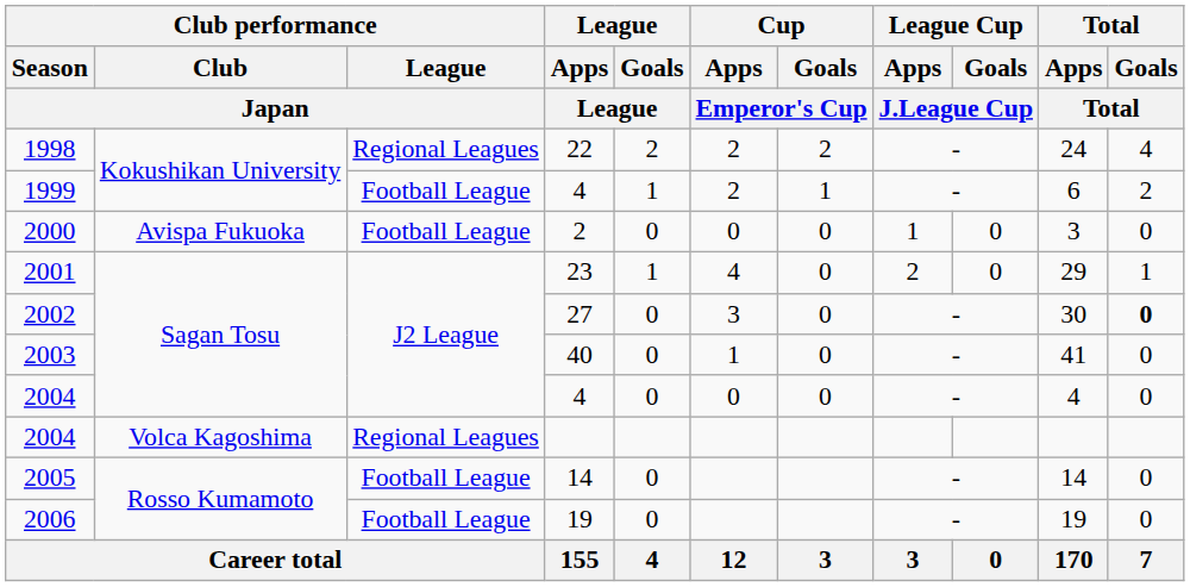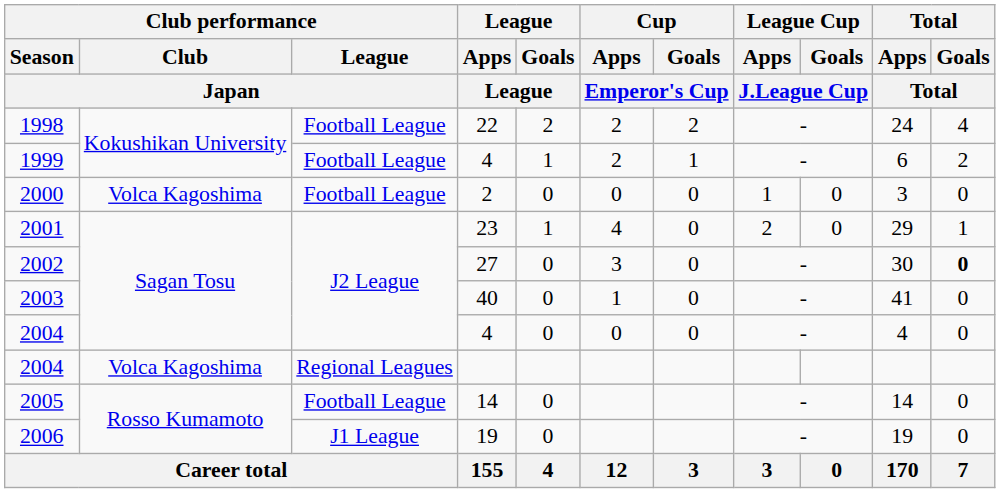1998 | Club performance / League / Japan: Regional Leagues -> Football League
2000 | Club performance / Club / Japan: Avispa Fukuoka -> Volca Kagoshima
2006 | Club performance / League / Japan: Football League -> J1 League
